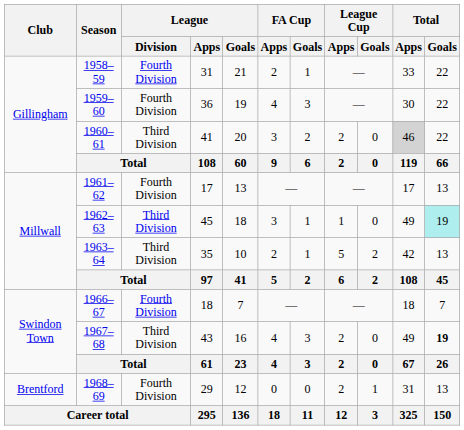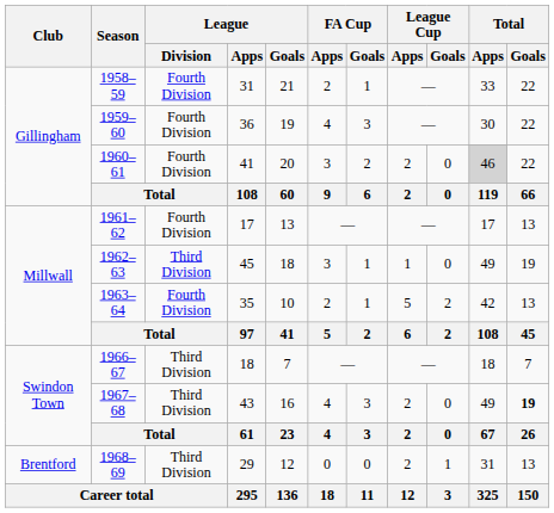1960–61 | League / Division: Third Division -> Fourth Division
1962–63 | Total / Goals: paleturquoise background -> no background
1963–64 | League / Division: Third Division -> Fourth Division
1966–67 | League / Division: Fourth Division -> Third Division
1968–69 | League / Division: Fourth Division -> Third Division
